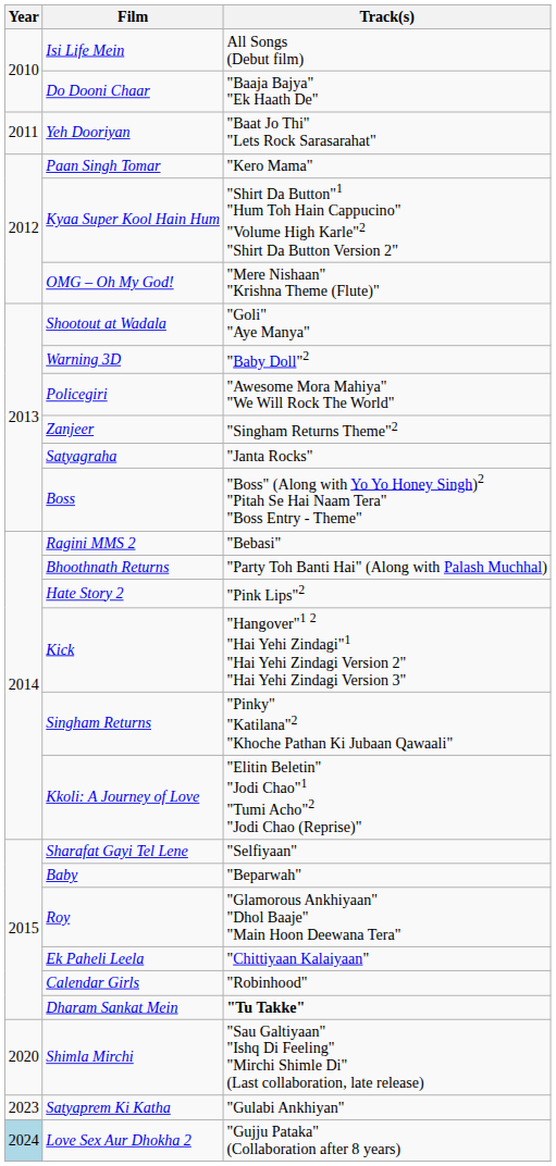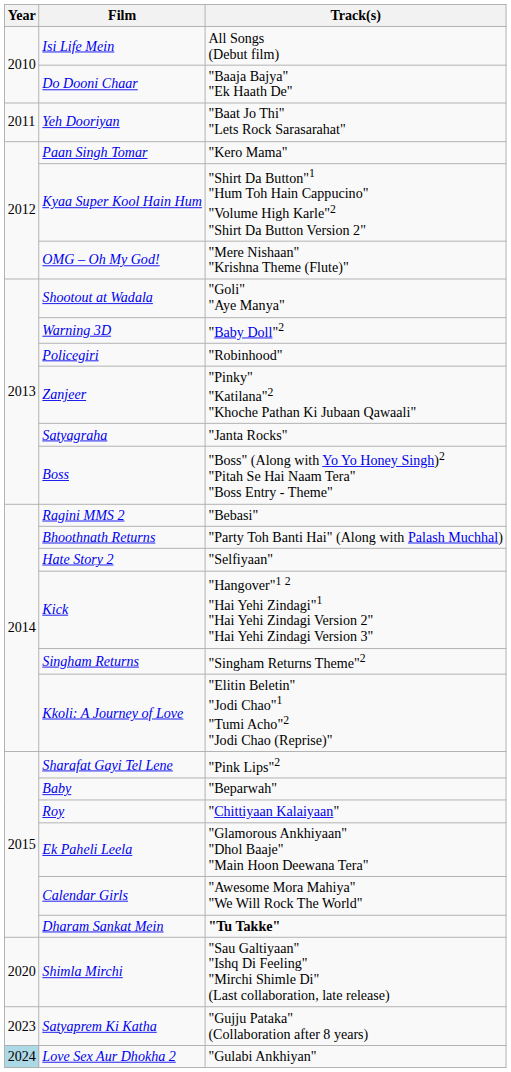Policegiri | Track(s): "Awesome Mora Mahiya" "We Will Rock The World" -> "Robinhood"
Zanjeer | Track(s): "Singham Returns Theme"2 -> "Pinky" "Katilana"2 "Khoche Pathan Ki Jubaan Qawaali"
Hate Story 2 | Track(s): "Pink Lips"2 -> "Selfiyaan"
Singham Returns | Track(s): "Pinky" "Katilana"2 "Khoche Pathan Ki Jubaan Qawaali" -> "Singham Returns Theme"2
Sharafat Gayi Tel Lene | Track(s): "Selfiyaan" -> "Pink Lips"2
Roy | Track(s): "Glamorous Ankhiyaan" "Dhol Baaje" "Main Hoon Deewana Tera" -> "Chittiyaan Kalaiyaan"
Ek Paheli Leela | Track(s): "Chittiyaan Kalaiyaan" -> "Glamorous Ankhiyaan" "Dhol Baaje" "Main Hoon Deewana Tera"
Calendar Girls | Track(s): "Robinhood" -> "Awesome Mora Mahiya" "We Will Rock The World"
Satyaprem Ki Katha | Track(s): "Gulabi Ankhiyan" -> "Gujju Pataka" (Collaboration after 8 years)
Love Sex Aur Dhokha 2 | Track(s): "Gujju Pataka" (Collaboration after 8 years) -> "Gulabi Ankhiyan"
